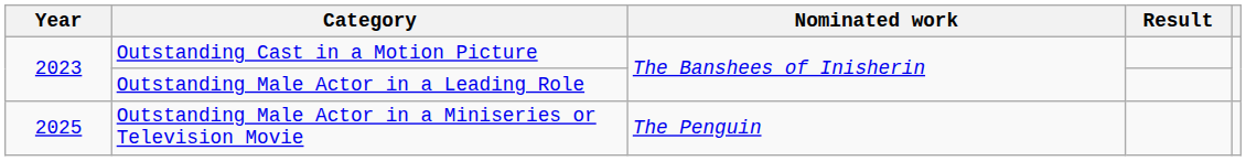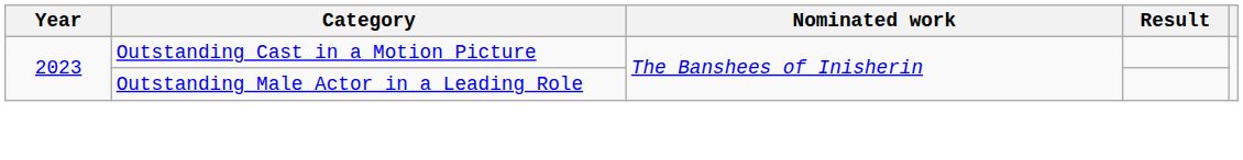- row: 2025 | Outstanding Male Actor in a Miniseries or Television Movie | The Penguin
